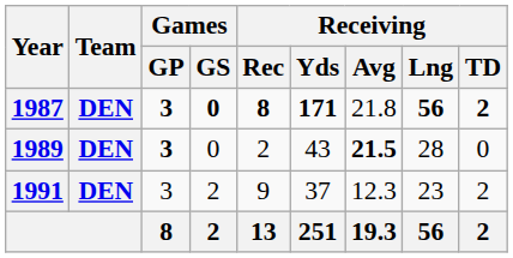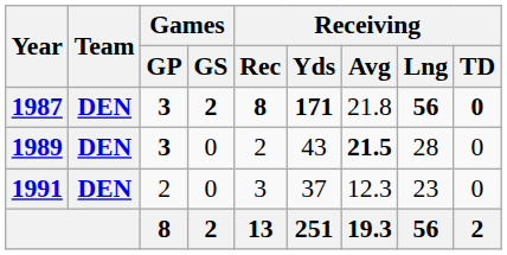1987 | Games / GS: 0 -> 2
1987 | Receiving / TD: 2 -> 0
1991 | Games / GP: 3 -> 2
1991 | Games / GS: 2 -> 0
1991 | Receiving / Rec: 9 -> 3
1991 | Receiving / TD: 2 -> 0
